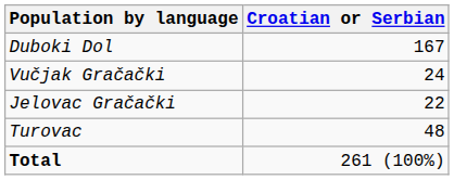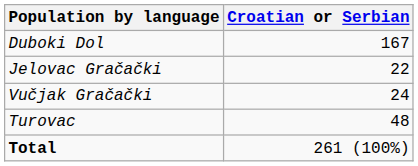rows swapped: Jelovac Gračački <-> Vučjak Gračački
